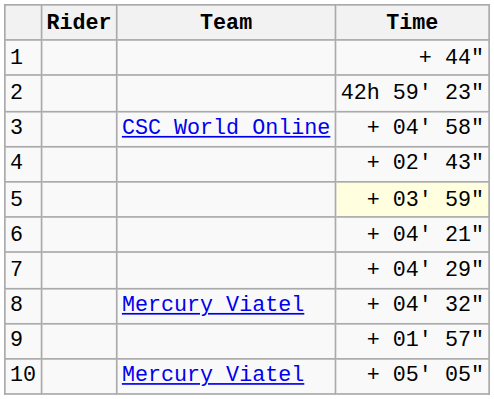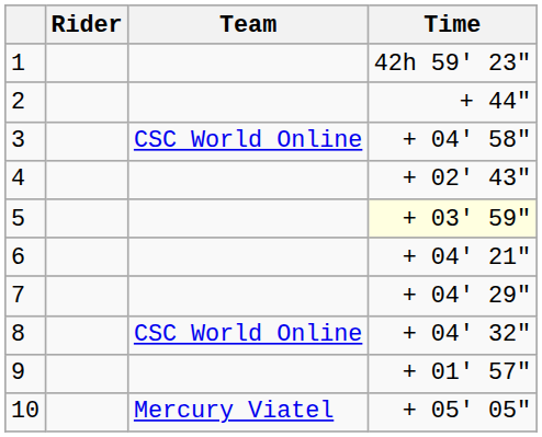1 | Time: + 44" -> 42h 59' 23"
2 | Time: 42h 59' 23" -> + 44"
8 | Team: Mercury Viatel -> CSC World Online
